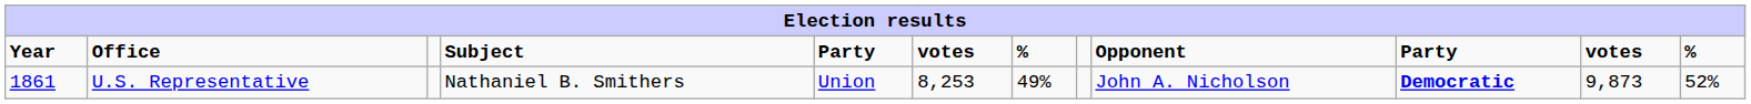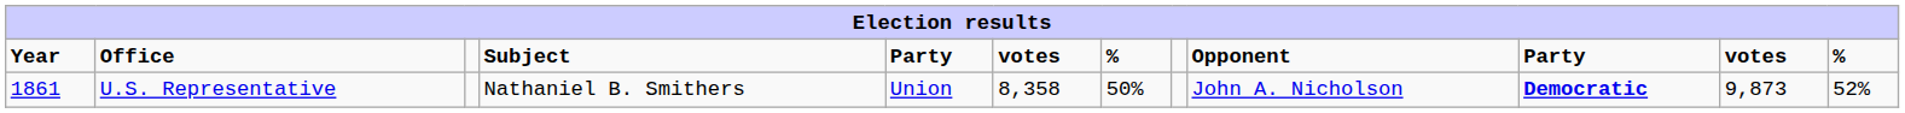U.S. Representative | column 6: 8,253 -> 8,358
U.S. Representative | column 7: 49% -> 50%
